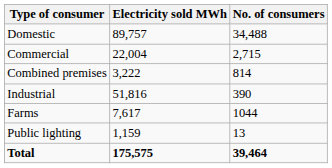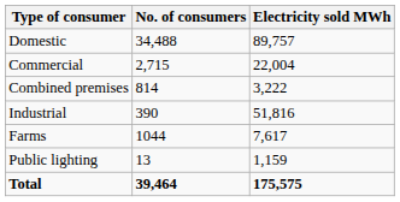columns swapped: No. of consumers <-> Electricity sold MWh
